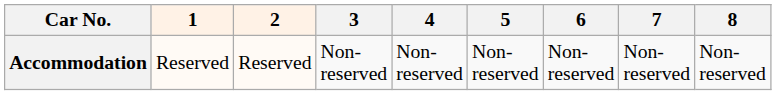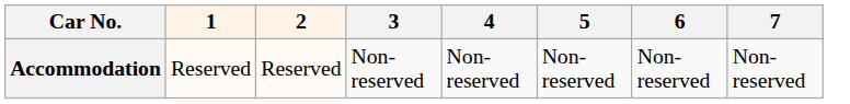- column: 8 | Non-reserved
